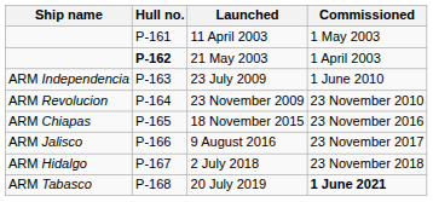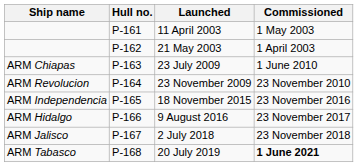21 May 2003 | Hull no.: bold -> normal
23 July 2009 | Ship name: ARM Independencia -> ARM Chiapas
18 November 2015 | Ship name: ARM Chiapas -> ARM Independencia
9 August 2016 | Ship name: ARM Jalisco -> ARM Hidalgo
2 July 2018 | Ship name: ARM Hidalgo -> ARM Jalisco
